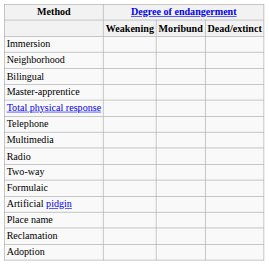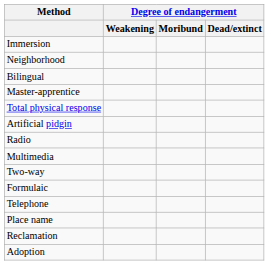rows swapped: Telephone <-> Artificial pidgin
rows swapped: Radio <-> Multimedia
